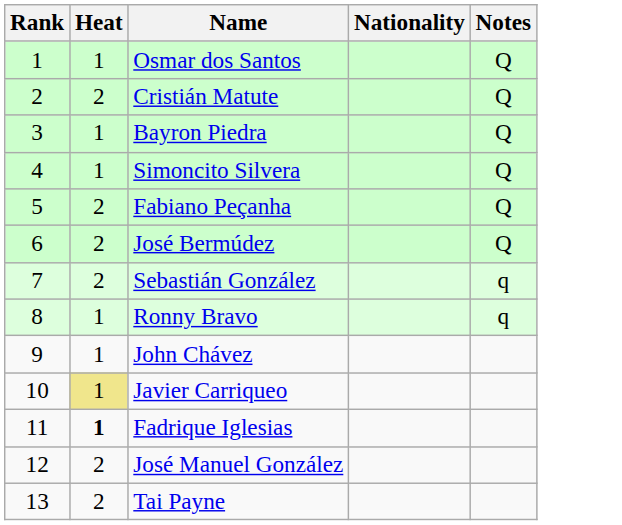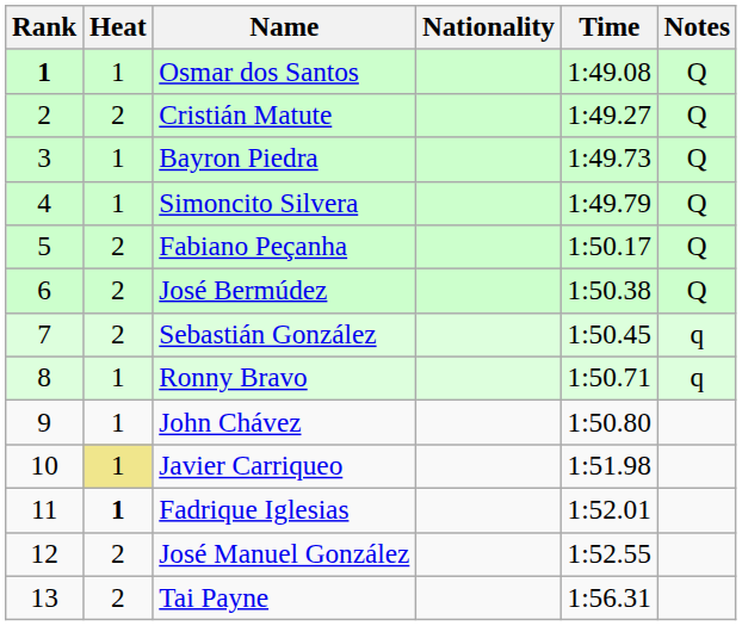+ column: Time | 1:49.08 | 1:49.27 | 1:49.73 | 1:49.79 | 1:50.17 | 1:50.38 | 1:50.45 | 1:50.71 | 1:50.80 | 1:51.98 | 1:52.01 | 1:52.55 | 1:56.31
Osmar dos Santos | Rank: normal -> bold
